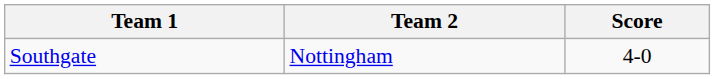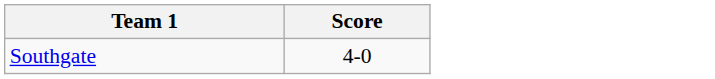- column: Team 2 | Nottingham
